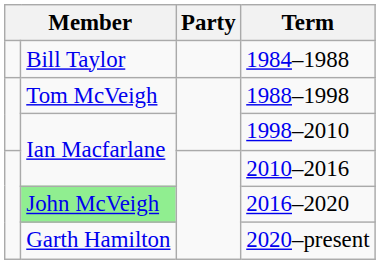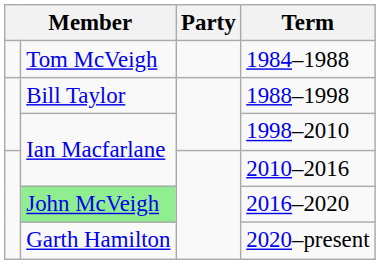1984–1988 | column 2: Bill Taylor -> Tom McVeigh
1988–1998 | column 2: Tom McVeigh -> Bill Taylor
